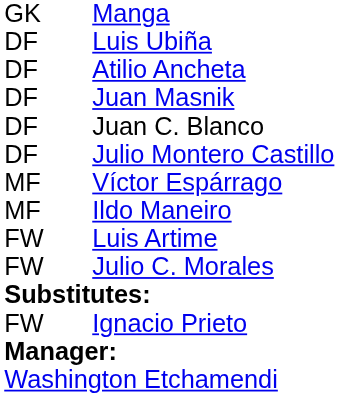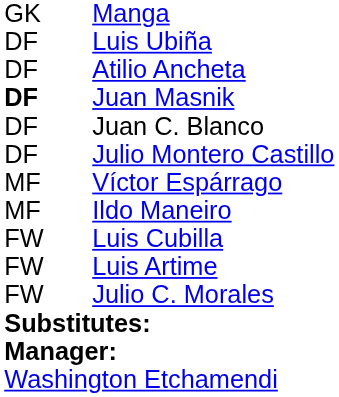Juan Masnik | column 1: normal -> bold
+ row: FW | Luis Cubilla
- row: FW | Ignacio Prieto
